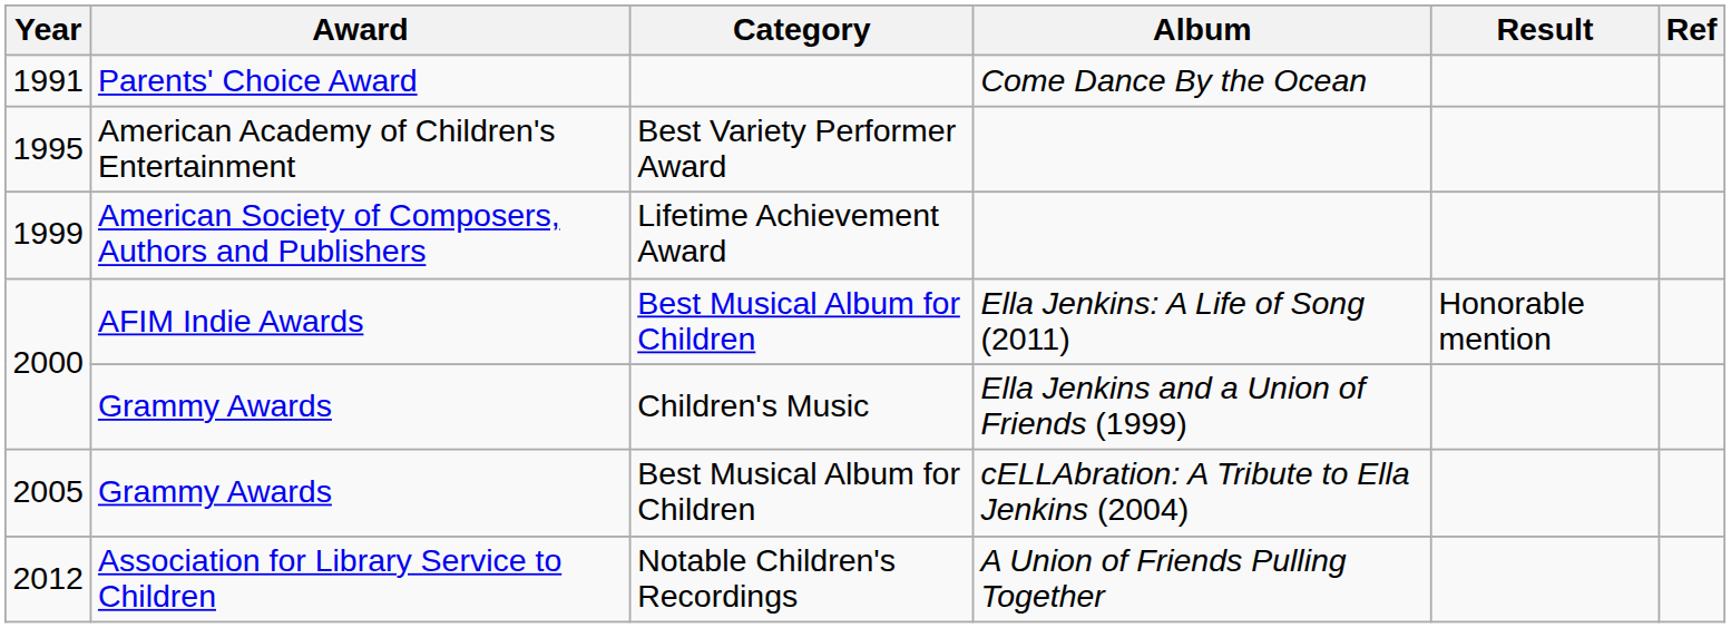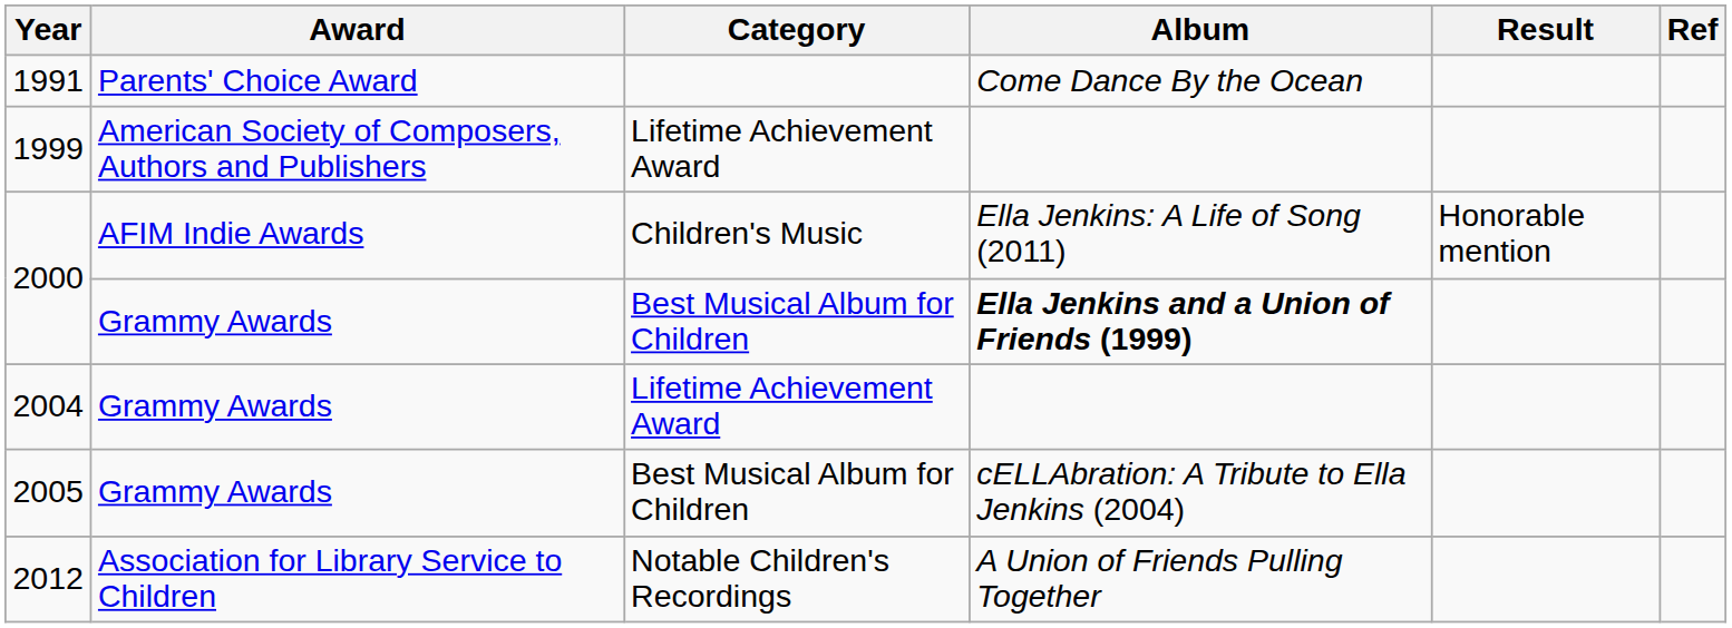- row: 1995 | American Academy of Children's Entertainment | Best Variety Performer Award
2000 / AFIM Indie Awards | Category: Best Musical Album for Children -> Children's Music
2000 / Grammy Awards | Category: Children's Music -> Best Musical Album for Children
2000 / Grammy Awards | Album: normal -> bold
+ row: 2004 | Grammy Awards | Lifetime Achievement Award
